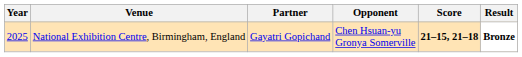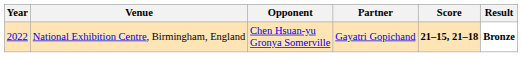columns swapped: Partner <-> Opponent
National Exhibition Centre, Birmingham, England | Year: 2025 -> 2022
